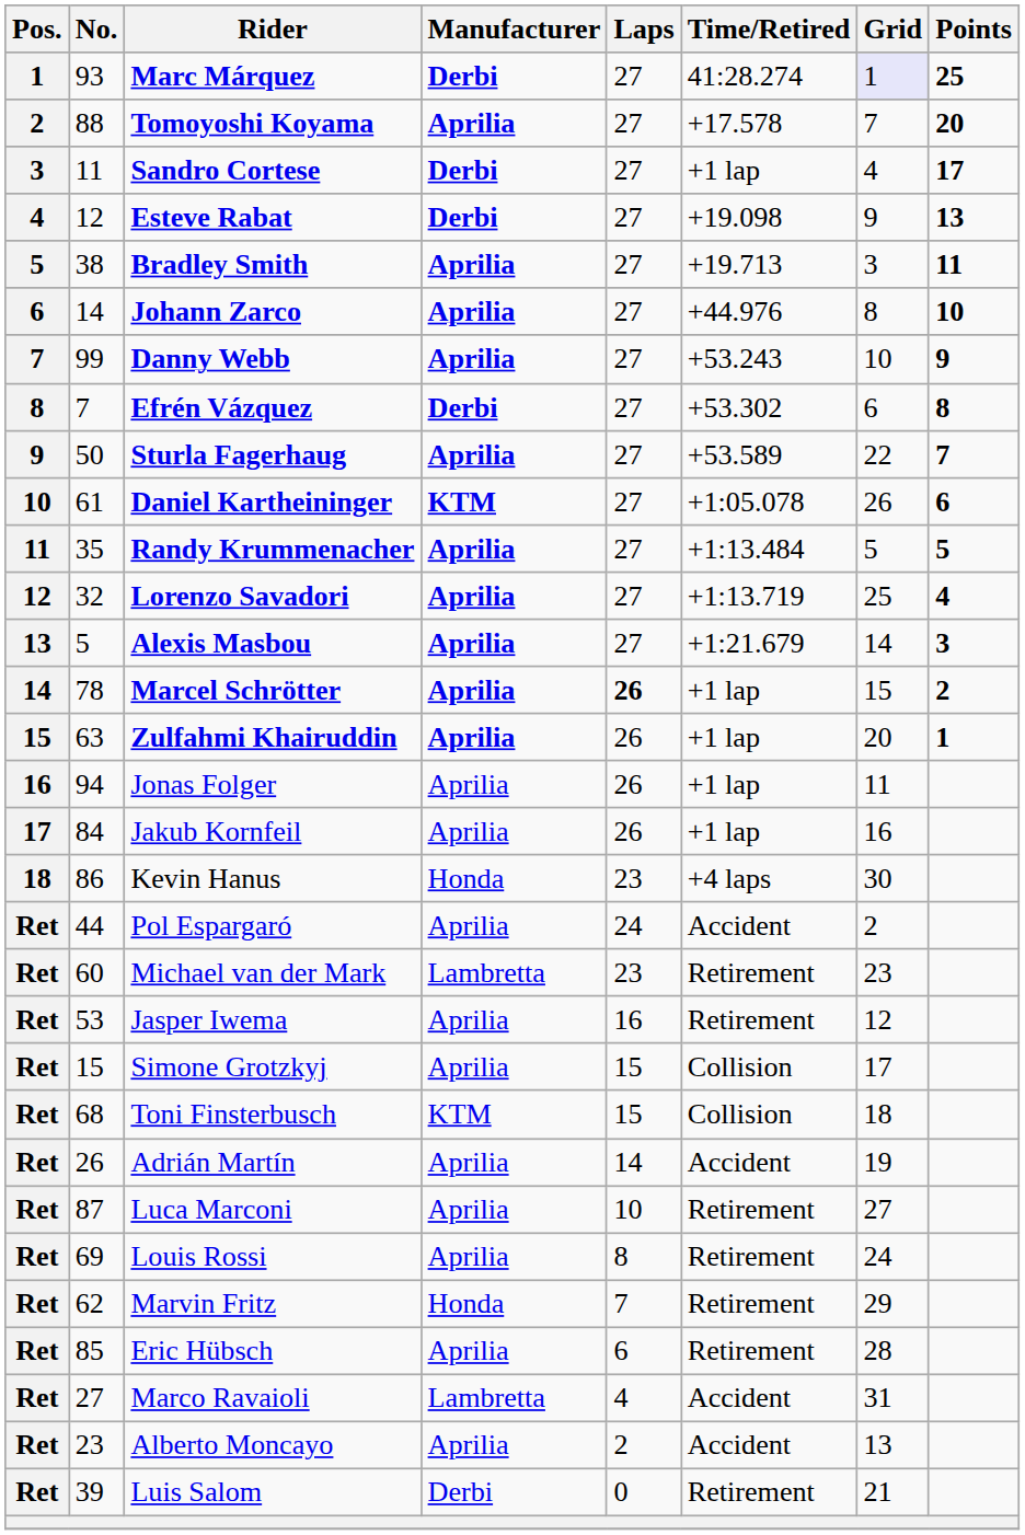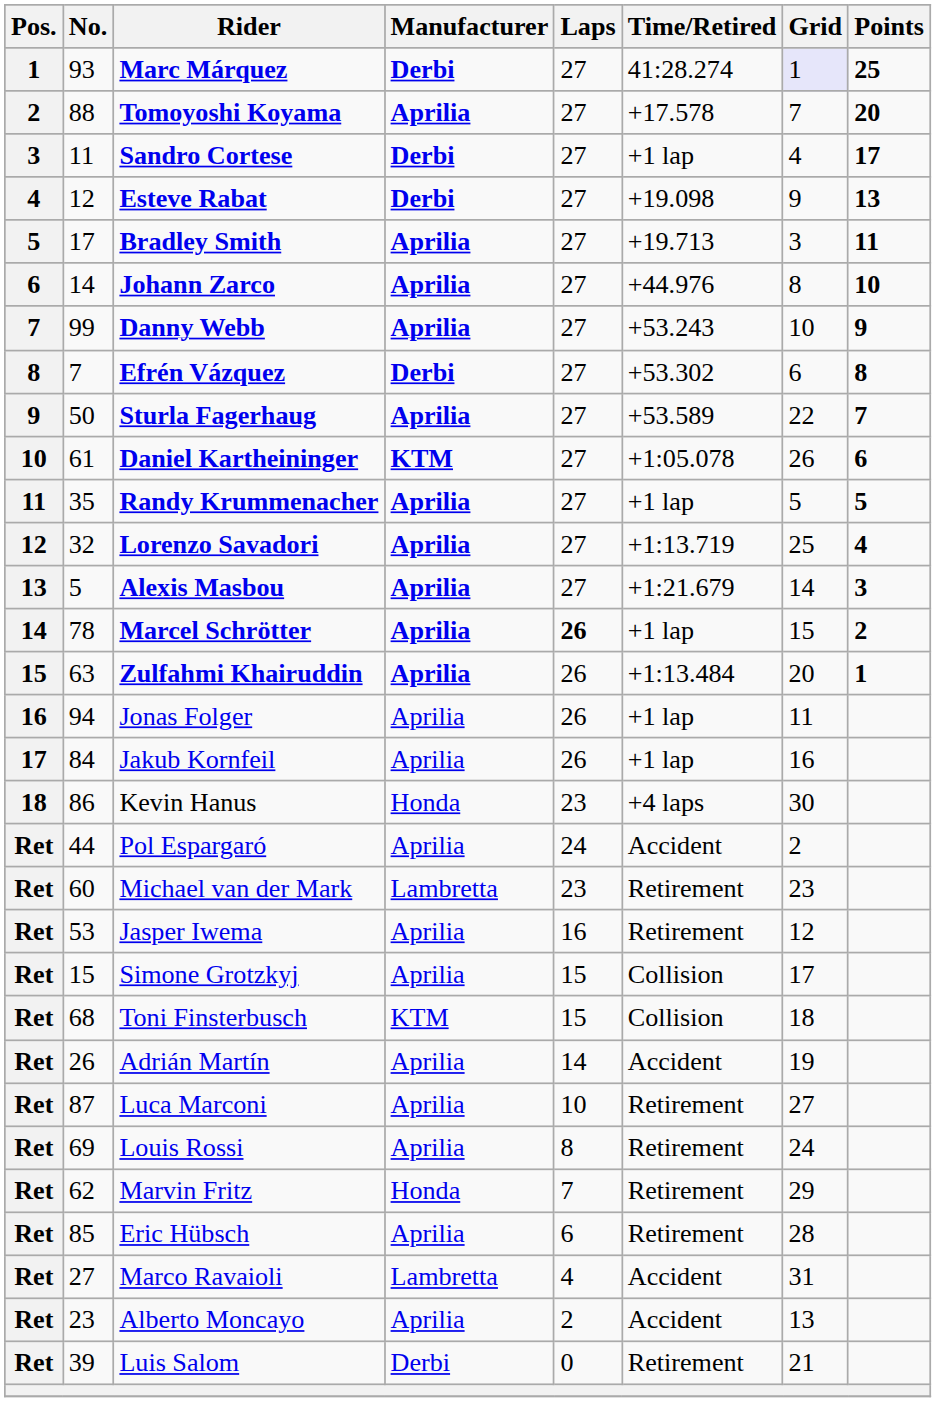Bradley Smith | No.: 38 -> 17
Randy Krummenacher | Time/Retired: +1:13.484 -> +1 lap
Zulfahmi Khairuddin | Time/Retired: +1 lap -> +1:13.484
